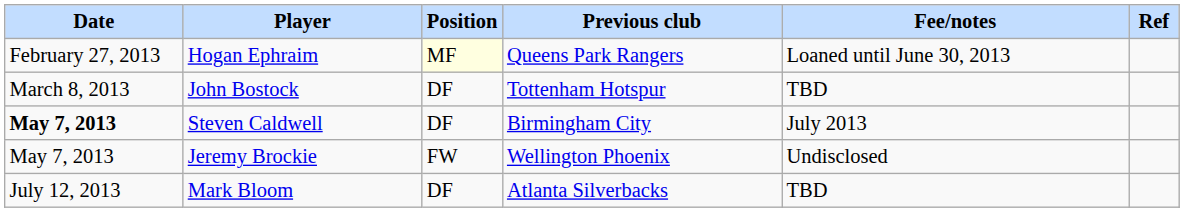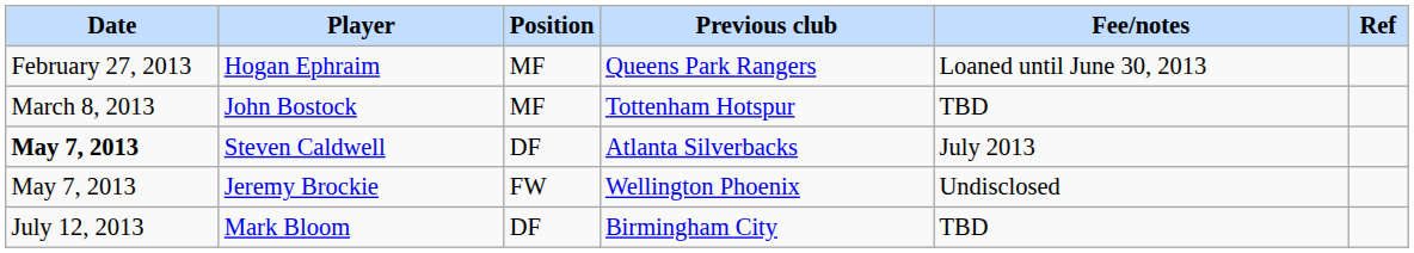Hogan Ephraim | Position: lightyellow background -> no background
John Bostock | Position: DF -> MF
Steven Caldwell | Previous club: Birmingham City -> Atlanta Silverbacks
Mark Bloom | Previous club: Atlanta Silverbacks -> Birmingham City
